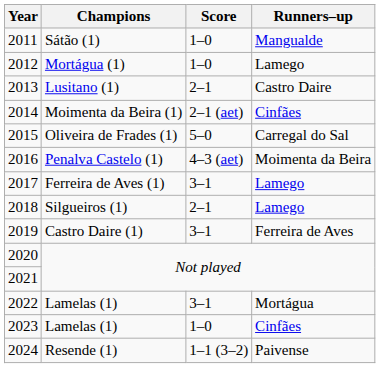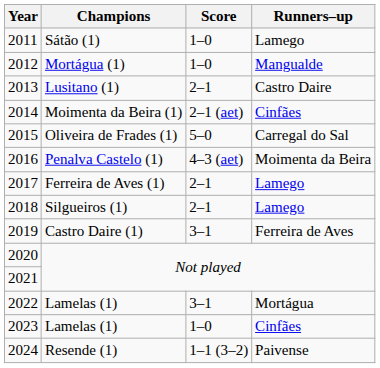2011 | Runners–up: Mangualde -> Lamego
2012 | Runners–up: Lamego -> Mangualde
2017 | Score: 3–1 -> 2–1
